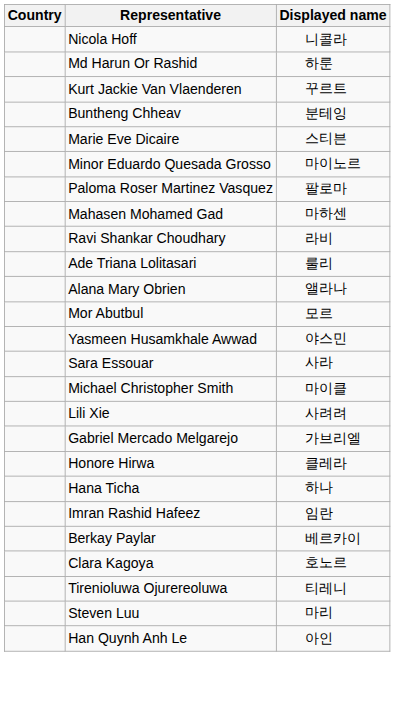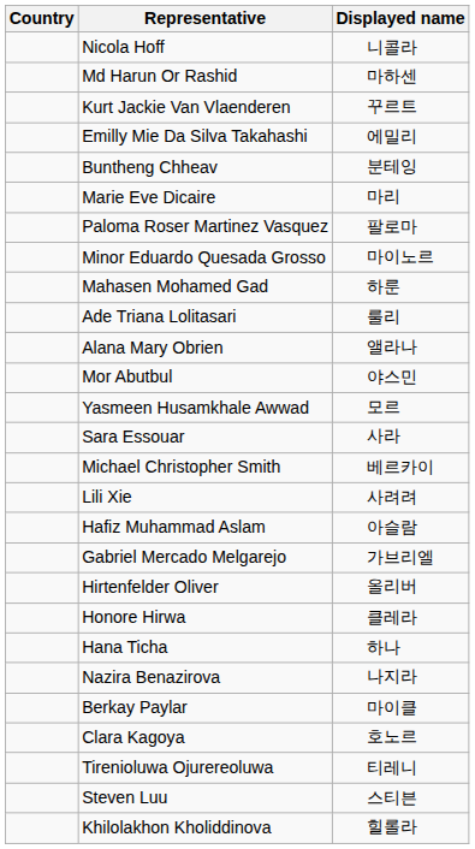Md Harun Or Rashid | Displayed name: 하룬 -> 마하센
+ row: Emilly Mie Da Silva Takahashi | 에밀리
Marie Eve Dicaire | Displayed name: 스티븐 -> 마리
rows swapped: Minor Eduardo Quesada Grosso <-> Paloma Roser Martinez Vasquez
Mahasen Mohamed Gad | Displayed name: 마하센 -> 하룬
- row: Ravi Shankar Choudhary | 라비
Mor Abutbul | Displayed name: 모르 -> 야스민
Yasmeen Husamkhale Awwad | Displayed name: 야스민 -> 모르
Michael Christopher Smith | Displayed name: 마이클 -> 베르카이
+ row: Hafiz Muhammad Aslam | 아슬람
+ row: Hirtenfelder Oliver | 올리버
- row: Imran Rashid Hafeez | 임란
+ row: Nazira Benazirova | 나지라
Berkay Paylar | Displayed name: 베르카이 -> 마이클
Steven Luu | Displayed name: 마리 -> 스티븐
+ row: Khilolakhon Kholiddinova | 힐롤라
- row: Han Quynh Anh Le | 아인
